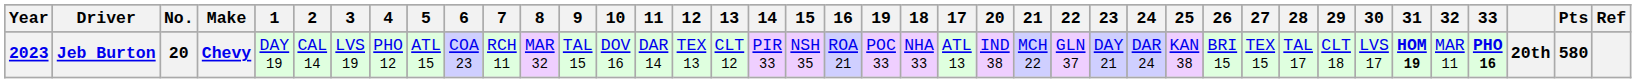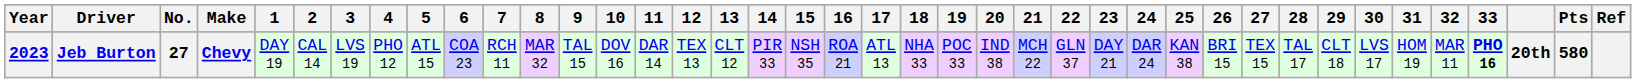columns swapped: 17 <-> 19
Jeb Burton | No.: 20 -> 27
Jeb Burton | 31: bold -> normal
